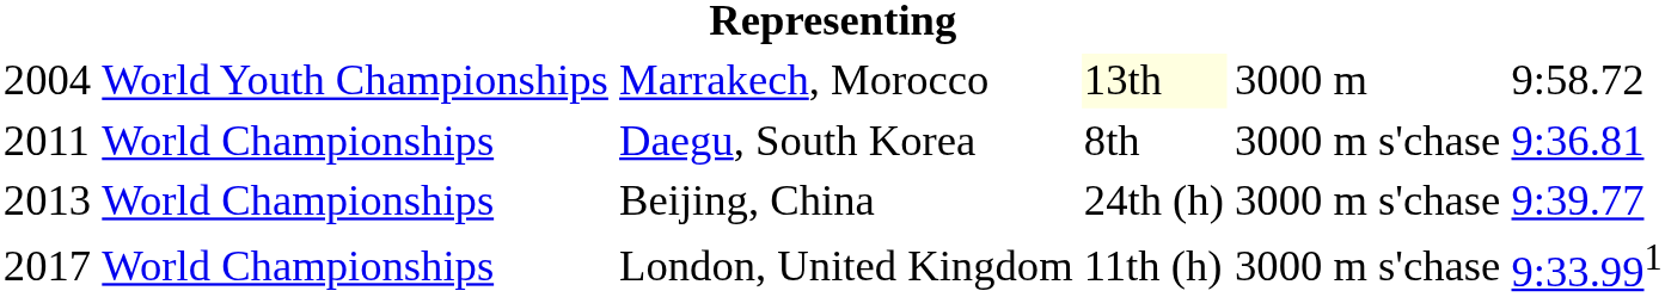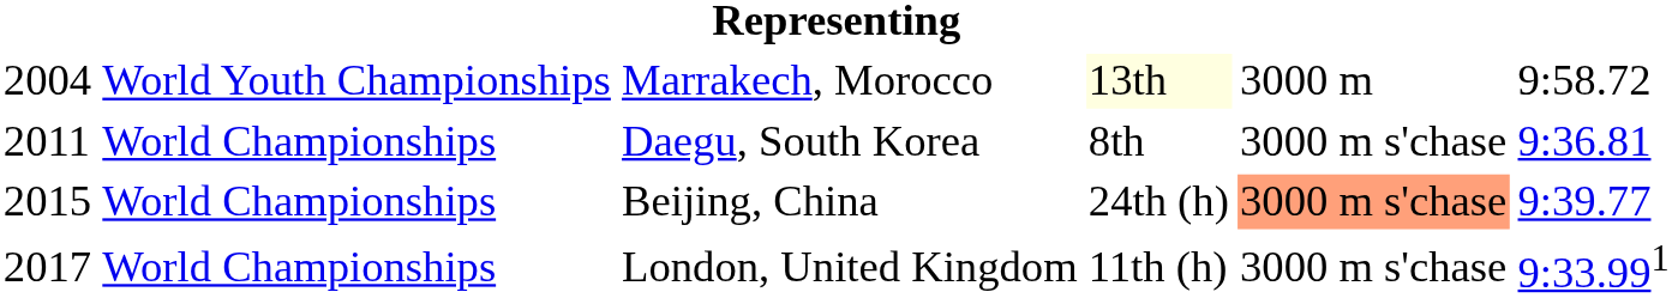Beijing, China | column 1: 2013 -> 2015
Beijing, China | column 5: no background -> lightsalmon background
